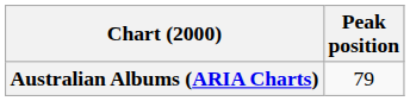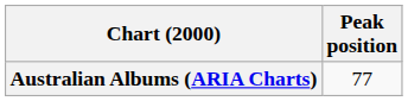Australian Albums (ARIA Charts) | Peak position: 79 -> 77
